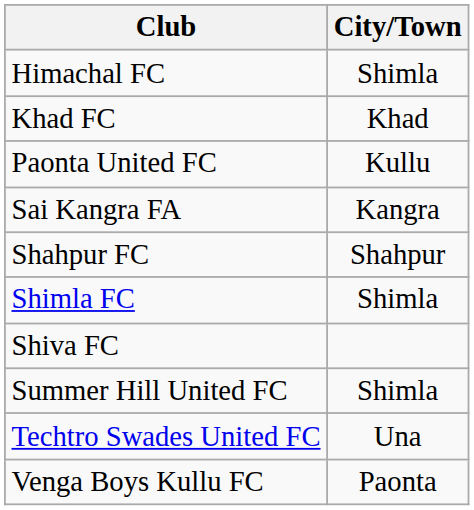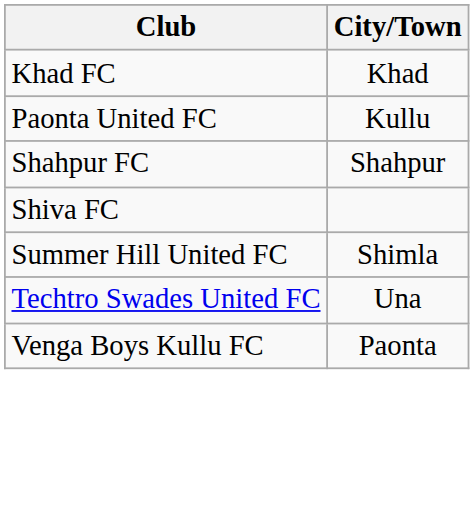- row: Himachal FC | Shimla
- row: Sai Kangra FA | Kangra
- row: Shimla FC | Shimla
